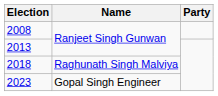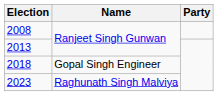2018 | Name: Raghunath Singh Malviya -> Gopal Singh Engineer
2023 | Name: Gopal Singh Engineer -> Raghunath Singh Malviya
